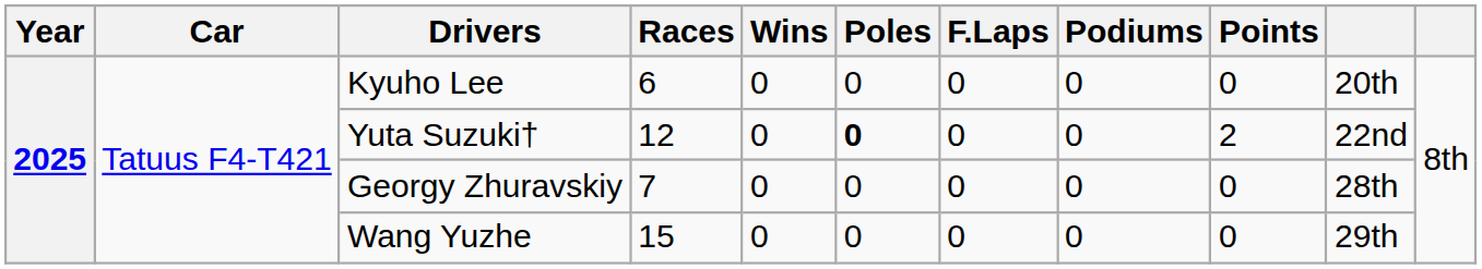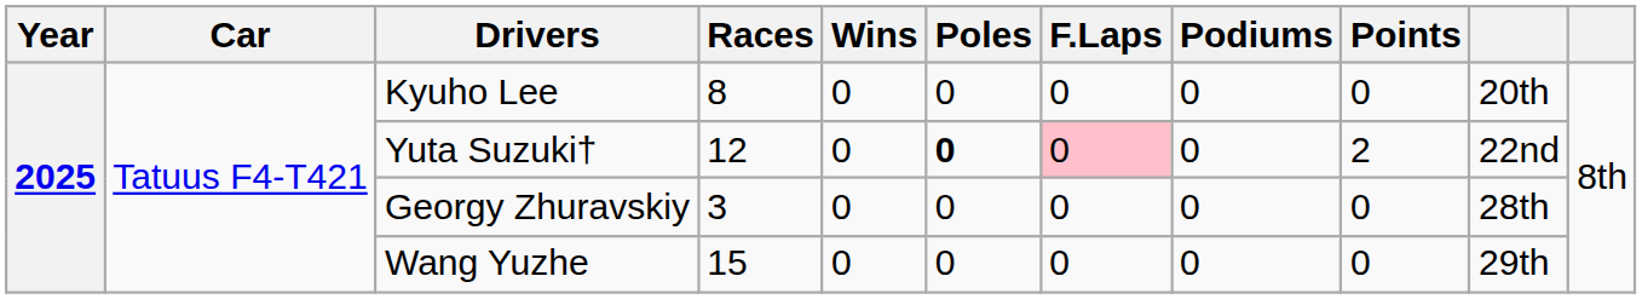Kyuho Lee | Races: 6 -> 8
Yuta Suzuki† | F.Laps: no background -> pink background
Georgy Zhuravskiy | Races: 7 -> 3
